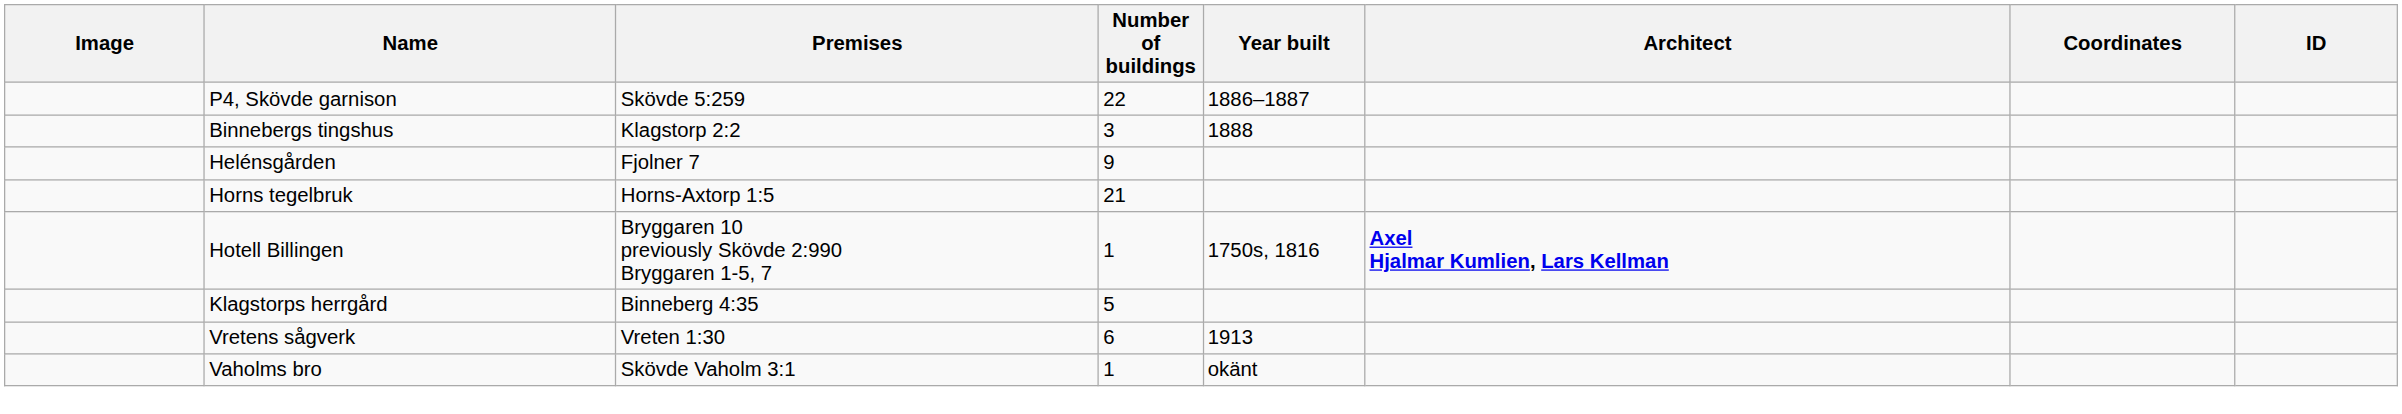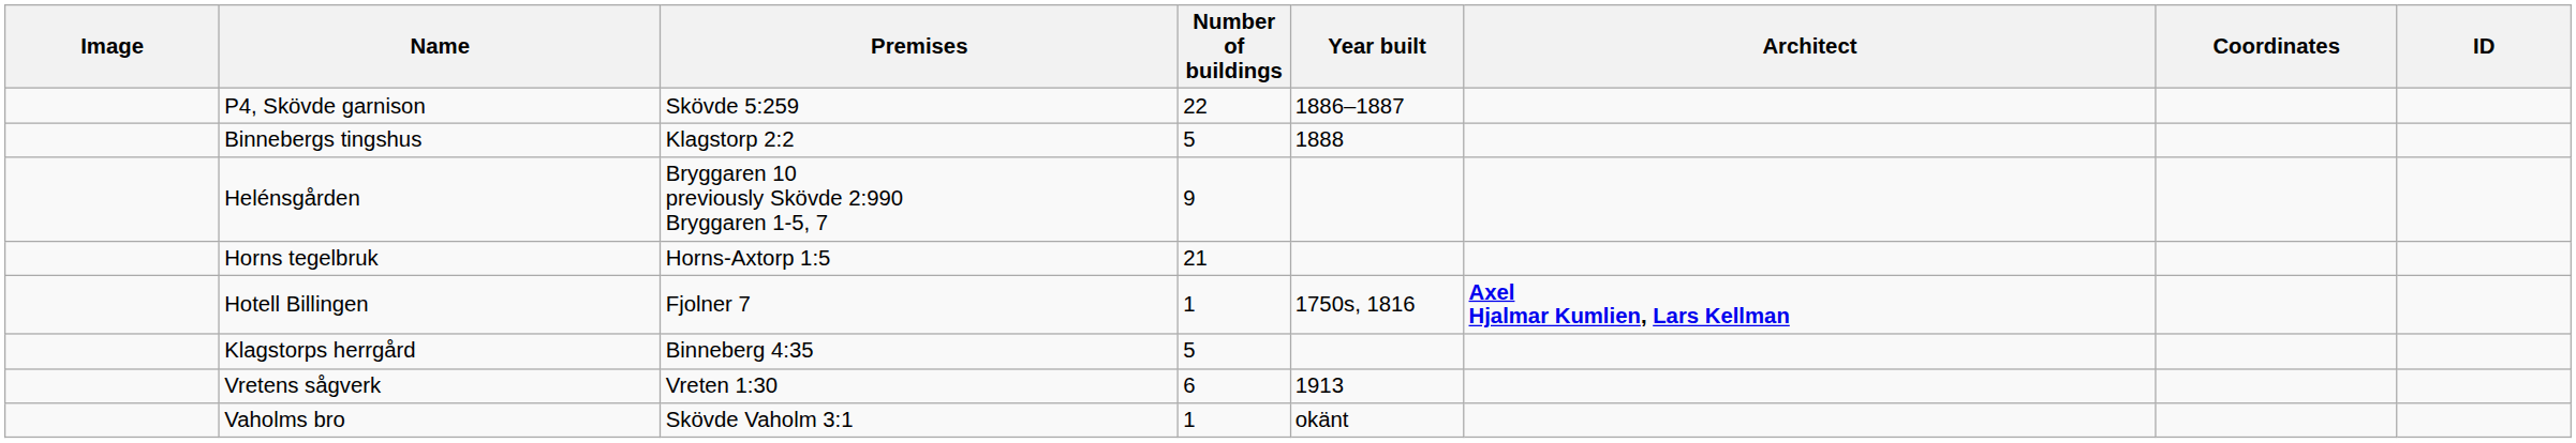Binnebergs tingshus | Number of buildings: 3 -> 5
Helénsgården | Premises: Fjolner 7 -> Bryggaren 10 previously Skövde 2:990 Bryggaren 1-5, 7
Hotell Billingen | Premises: Bryggaren 10 previously Skövde 2:990 Bryggaren 1-5, 7 -> Fjolner 7
